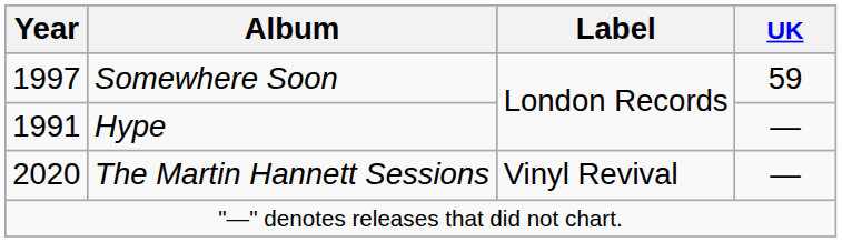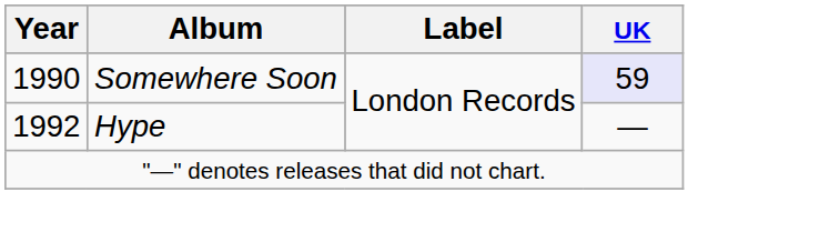Somewhere Soon | Year: 1997 -> 1990
Somewhere Soon | UK: no background -> lavender background
Hype | Year: 1991 -> 1992
- row: 2020 | The Martin Hannett Sessions | Vinyl Revival | —
